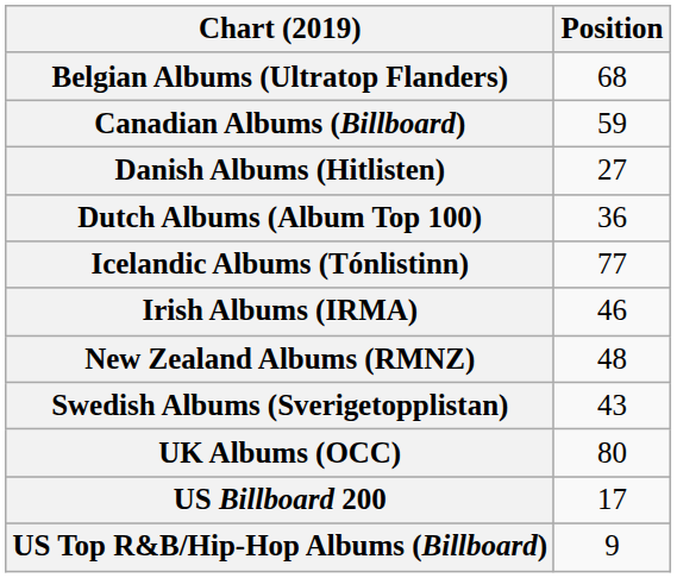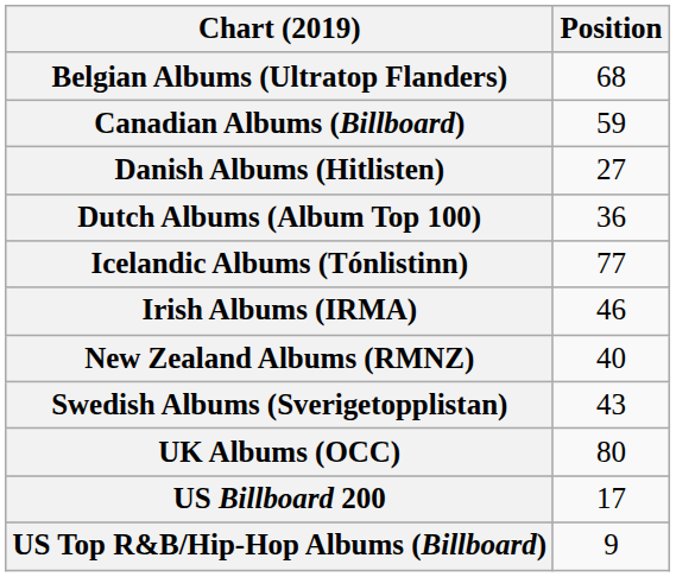New Zealand Albums (RMNZ) | Position: 48 -> 40
